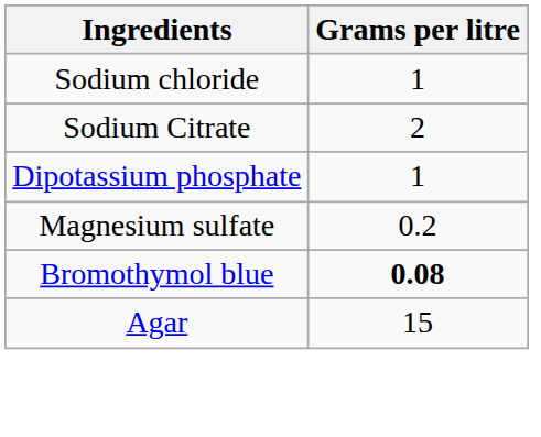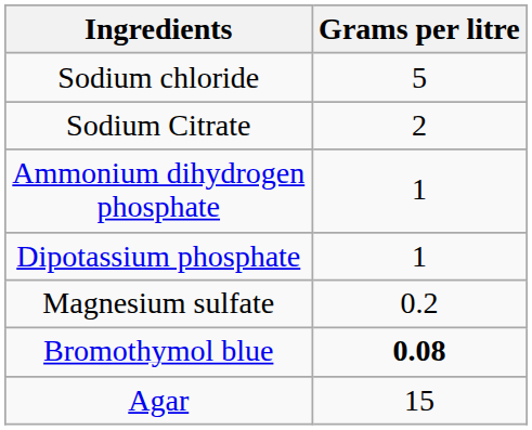Sodium chloride | Grams per litre: 1 -> 5
+ row: Ammonium dihydrogen phosphate | 1
